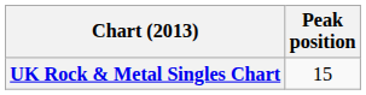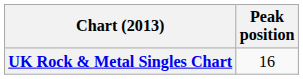UK Rock & Metal Singles Chart | Peak position: 15 -> 16
